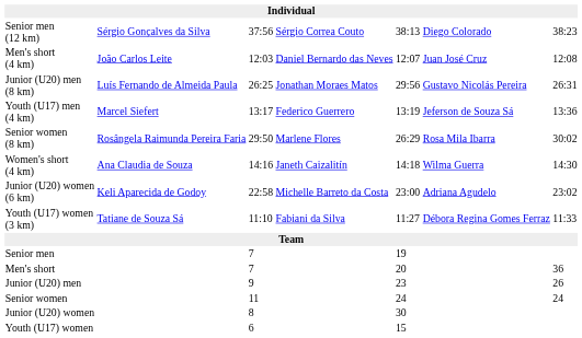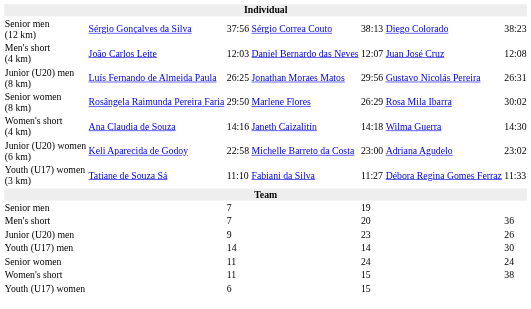- row: Youth (U17) men (4 km) | Marcel Siefert | 13:17 | Federico Guerrero | 13:19 | Jeferson de Souza Sá | 13:36
+ row: Youth (U17) men | 14 | 14 | 30
+ row: Women's short | 11 | 15 | 38
- row: Junior (U20) women | 8 | 30
